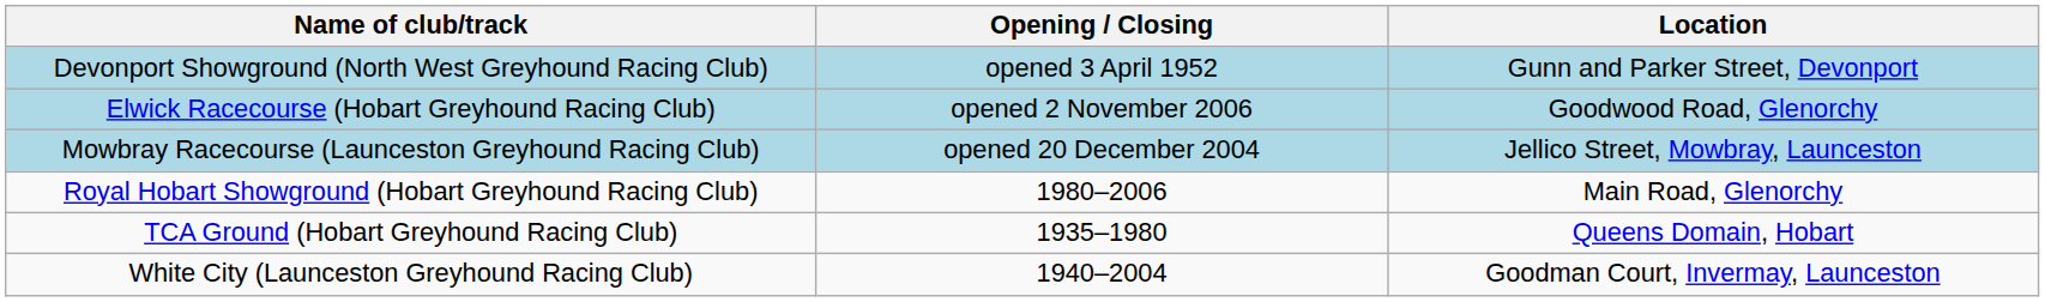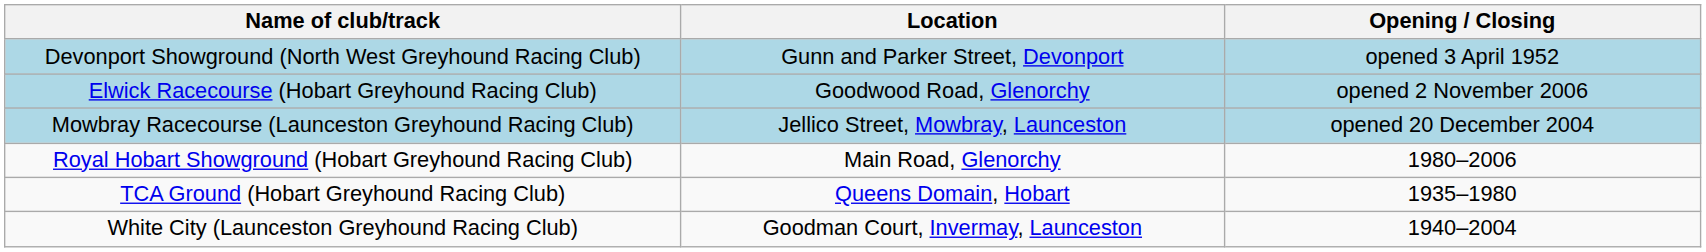columns swapped: Location <-> Opening / Closing
